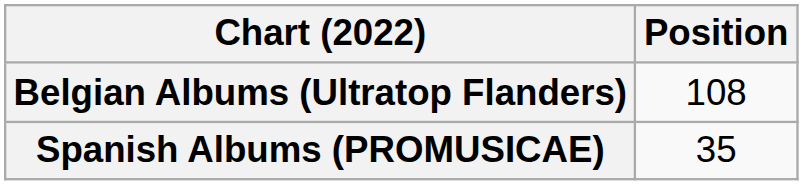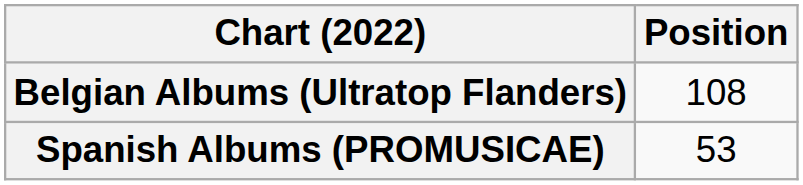Spanish Albums (PROMUSICAE) | Position: 35 -> 53
